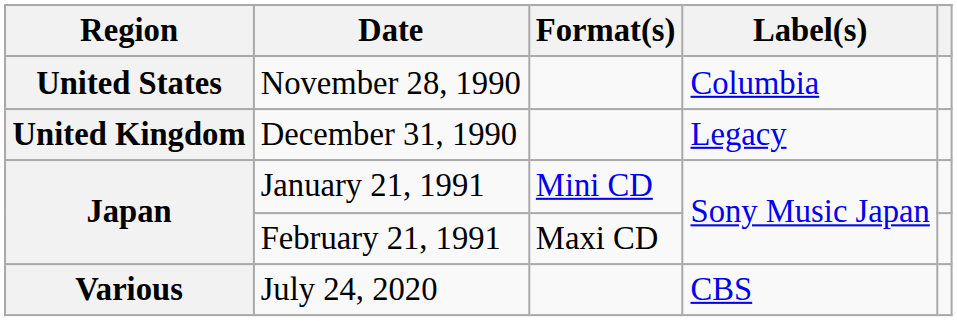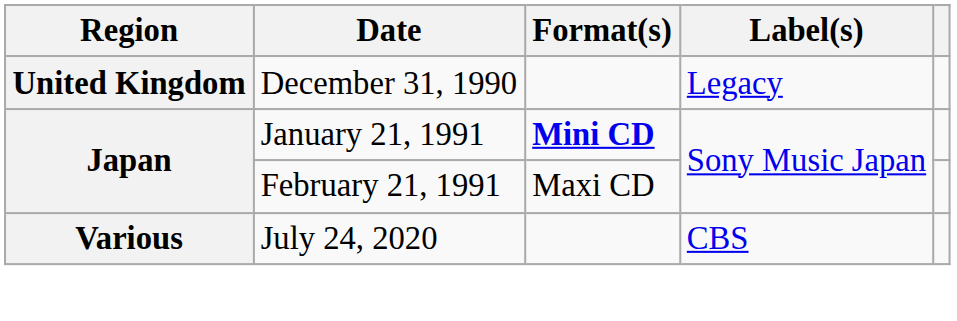- row: United States | November 28, 1990 | Columbia
January 21, 1991 | Format(s): normal -> bold
